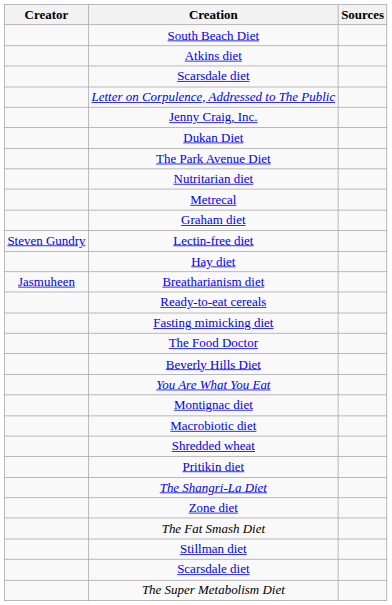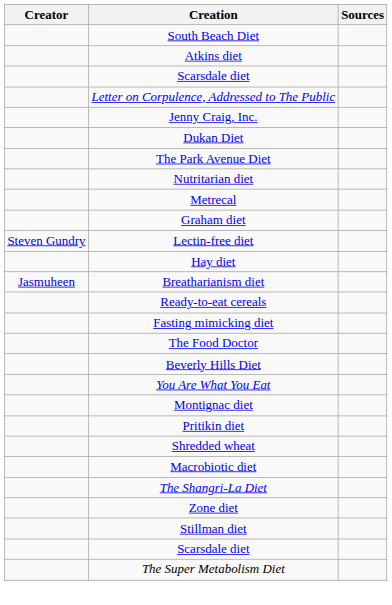rows swapped: Macrobiotic diet <-> Pritikin diet
- row: The Fat Smash Diet
